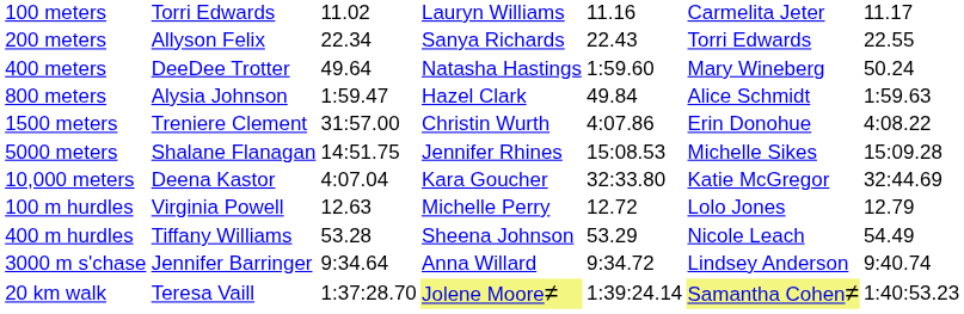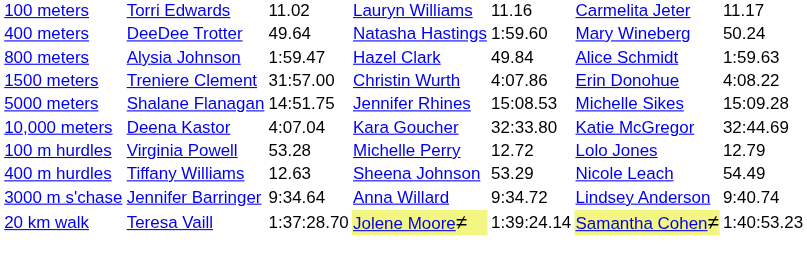- row: 200 meters | Allyson Felix | 22.34 | Sanya Richards | 22.43 | Torri Edwards | 22.55
100 m hurdles | column 3: 12.63 -> 53.28
400 m hurdles | column 3: 53.28 -> 12.63
